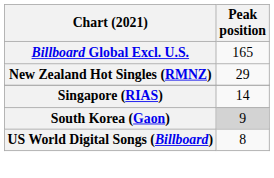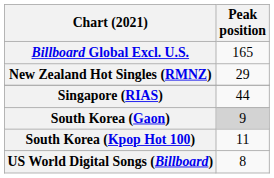Singapore (RIAS) | Peak position: 14 -> 44
+ row: South Korea (Kpop Hot 100) | 11
